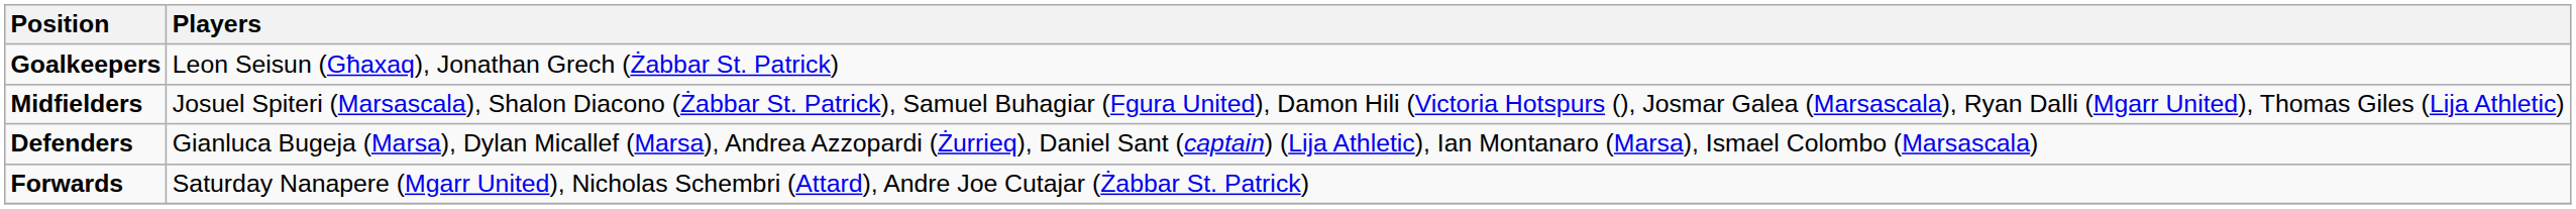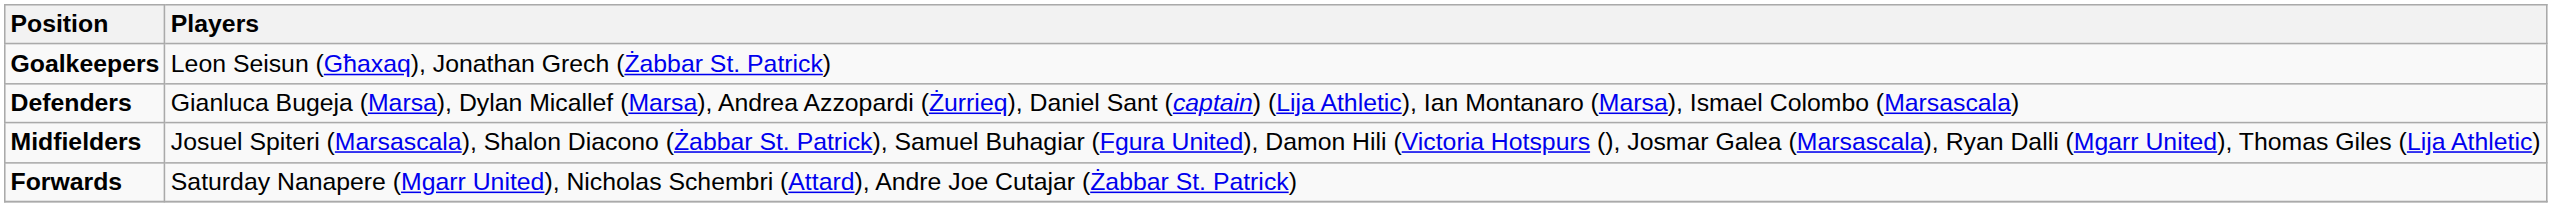rows swapped: Defenders <-> Midfielders
